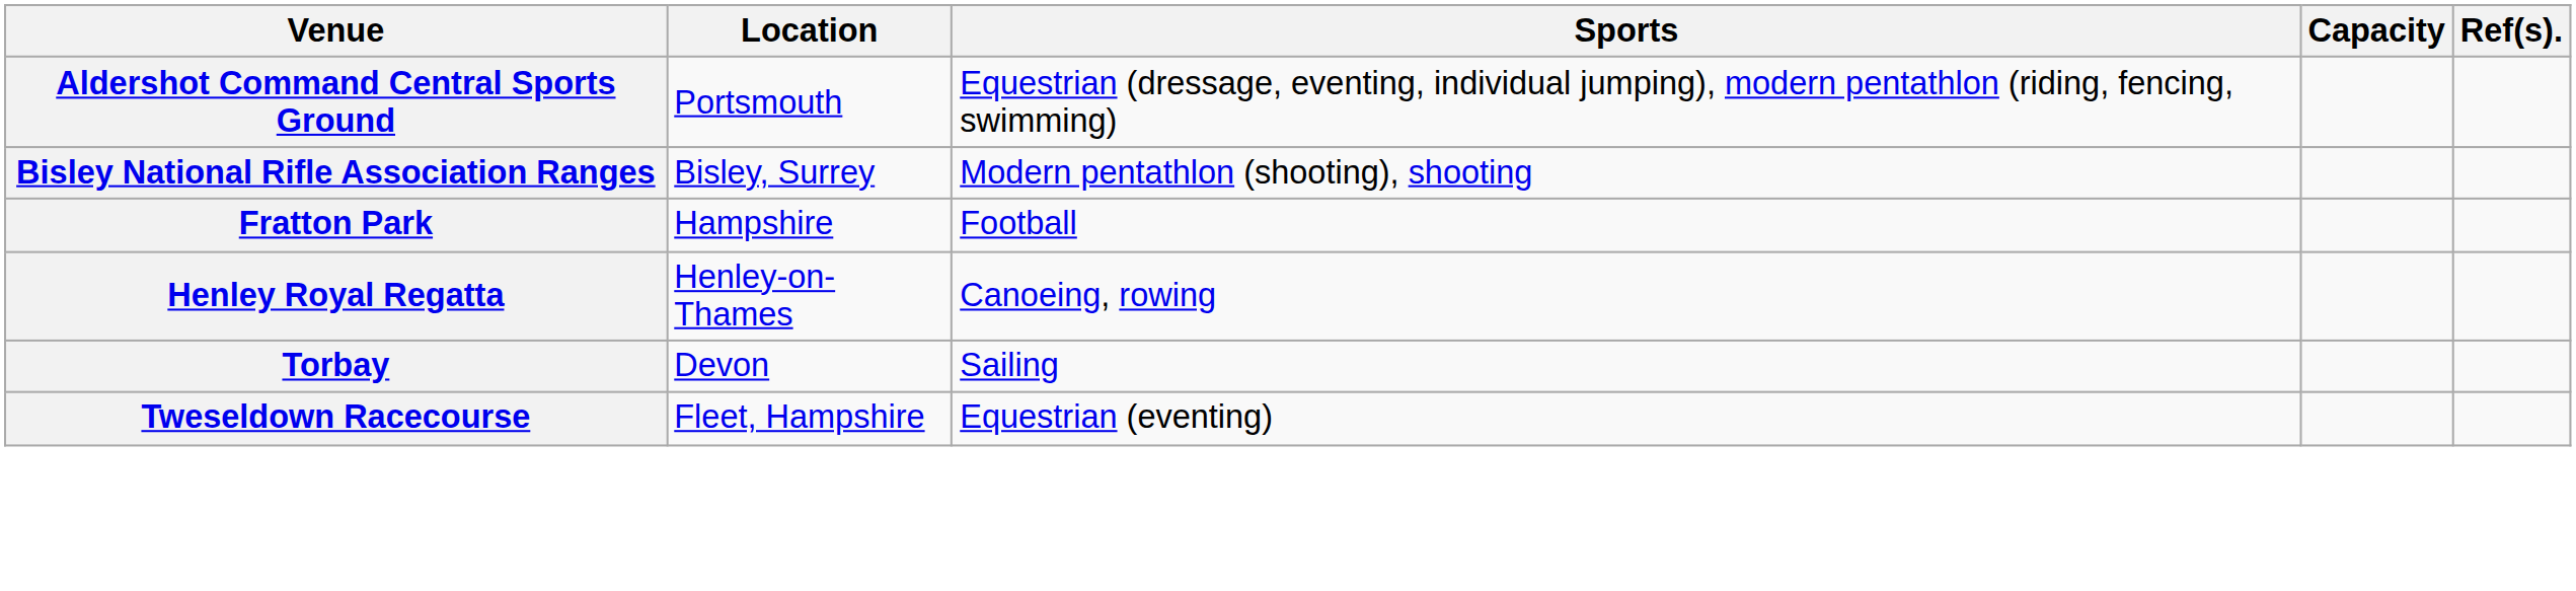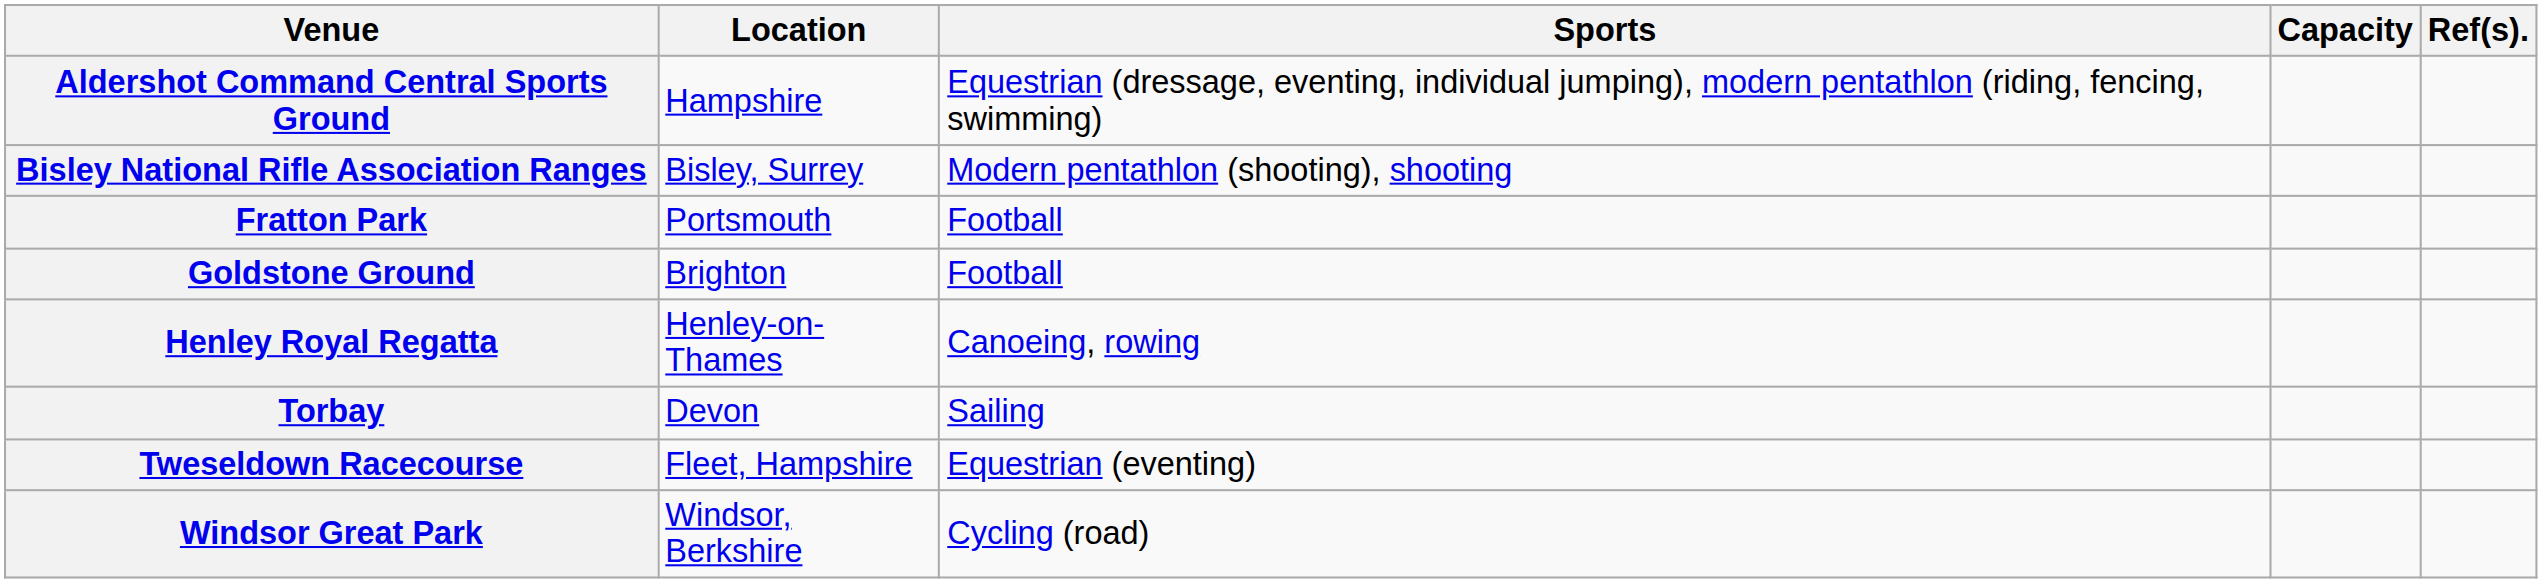Aldershot Command Central Sports Ground | Location: Portsmouth -> Hampshire
Fratton Park | Location: Hampshire -> Portsmouth
+ row: Goldstone Ground | Brighton | Football
+ row: Windsor Great Park | Windsor, Berkshire | Cycling (road)
